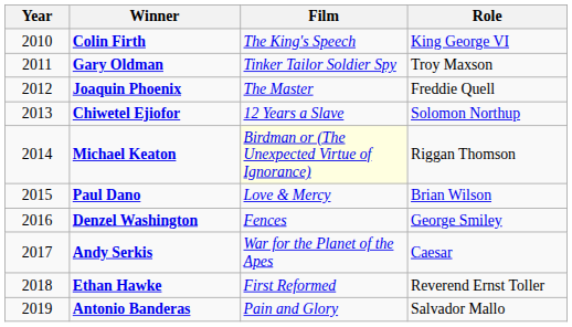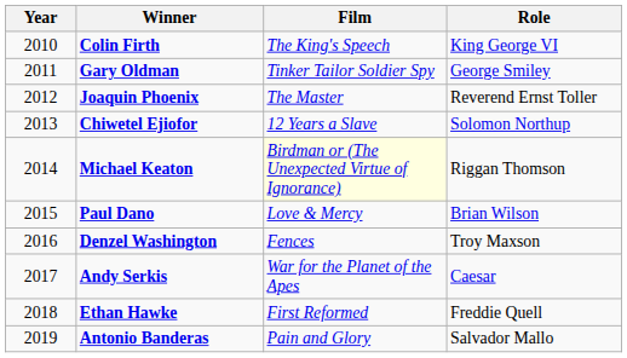Gary Oldman | Role: Troy Maxson -> George Smiley
Joaquin Phoenix | Role: Freddie Quell -> Reverend Ernst Toller
Denzel Washington | Role: George Smiley -> Troy Maxson
Ethan Hawke | Role: Reverend Ernst Toller -> Freddie Quell
